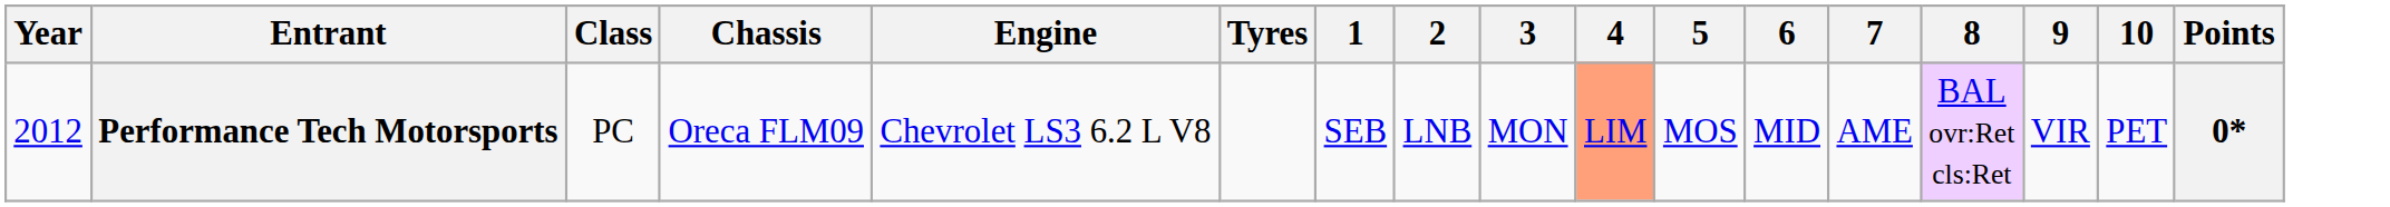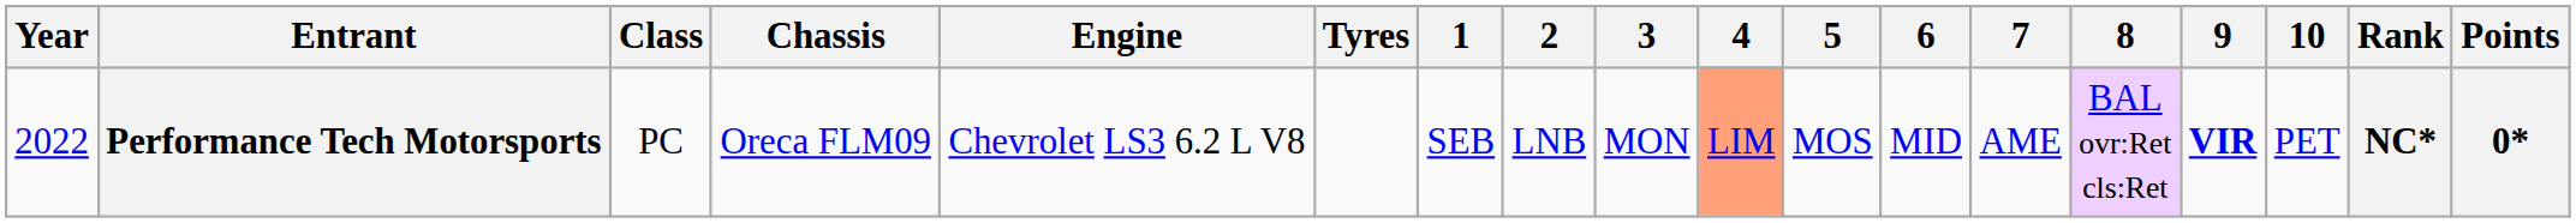+ column: Rank | NC*
Performance Tech Motorsports | Year: 2012 -> 2022
Performance Tech Motorsports | 9: normal -> bold
